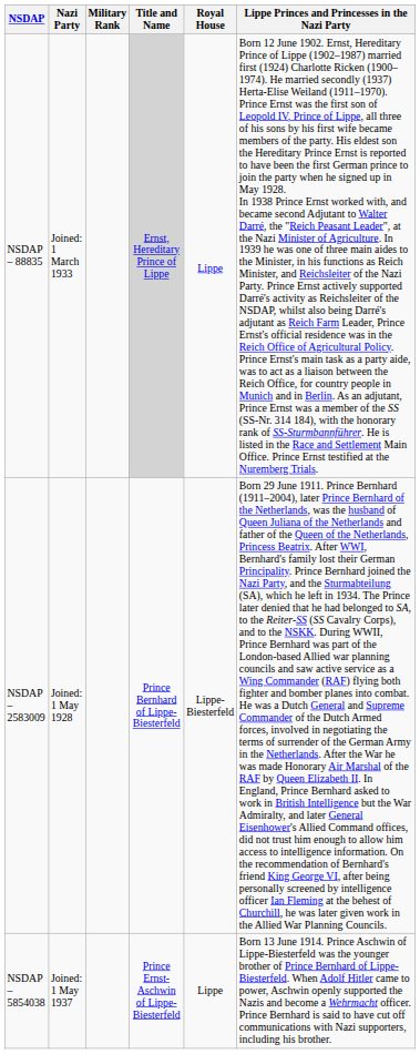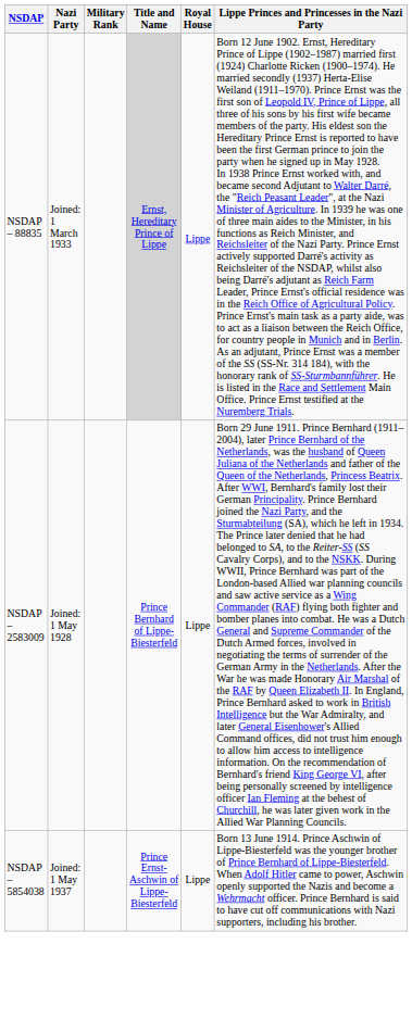NSDAP – 2583009 | Royal House: Lippe-Biesterfeld -> Lippe
